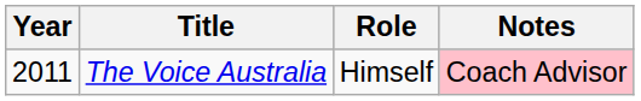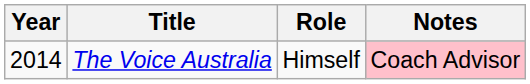The Voice Australia | Year: 2011 -> 2014
